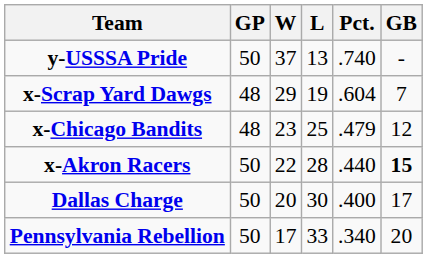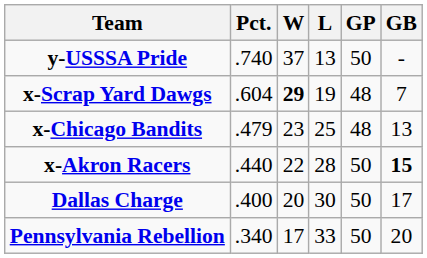columns swapped: GP <-> Pct.
x-Scrap Yard Dawgs | W: normal -> bold
x-Chicago Bandits | GB: 12 -> 13
